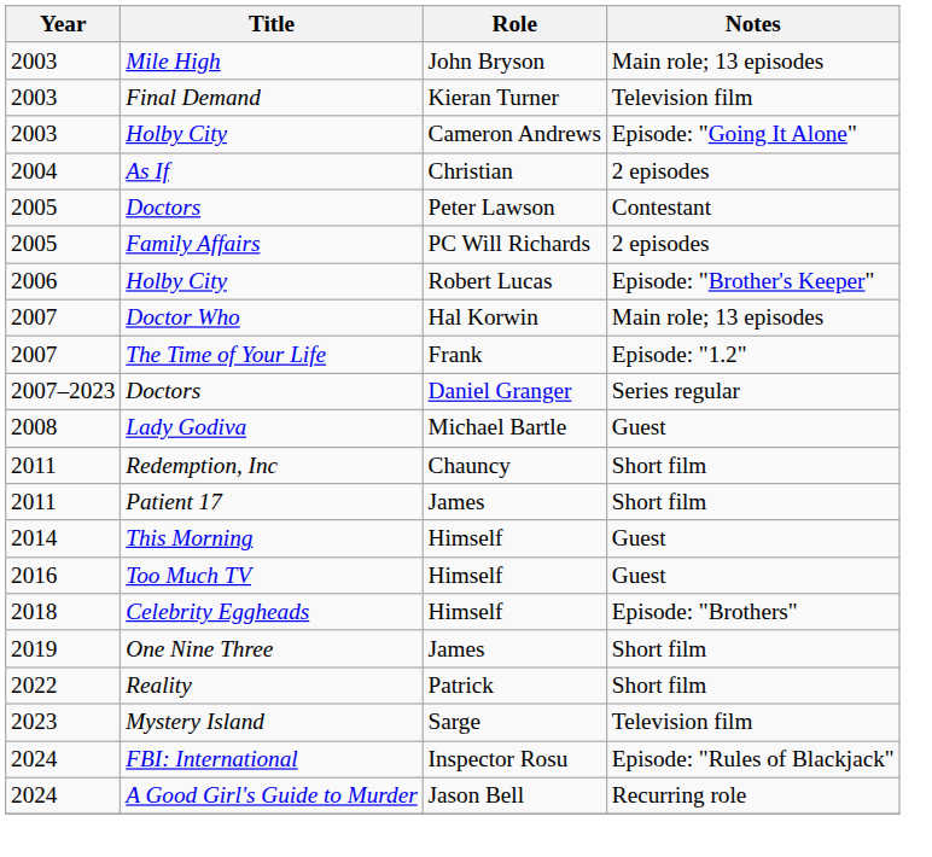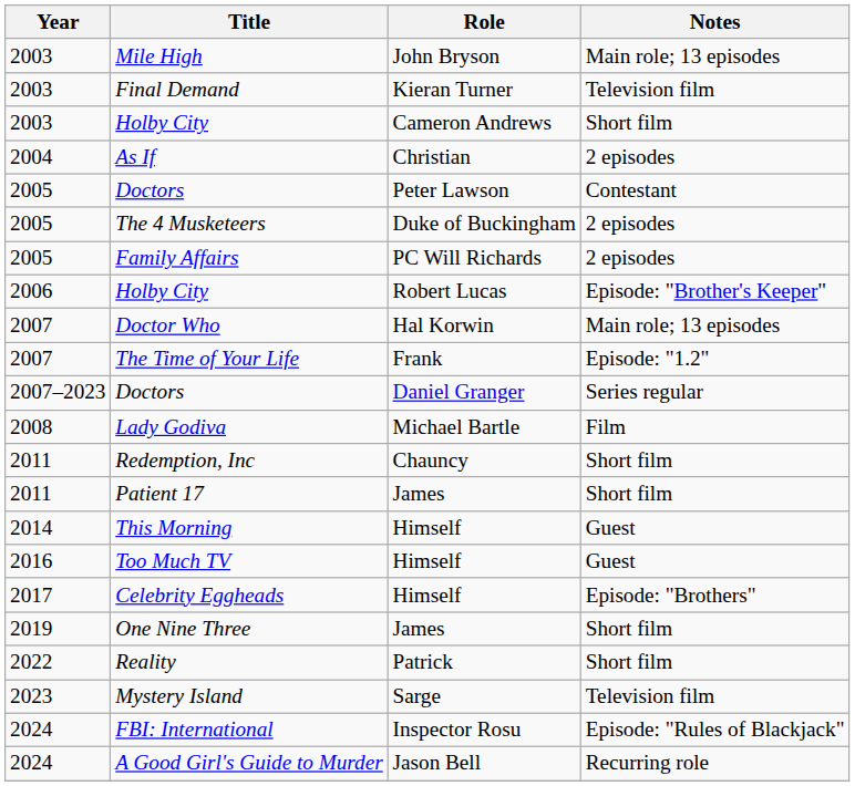Holby City / Cameron Andrews | Notes: Episode: "Going It Alone" -> Short film
+ row: 2005 | The 4 Musketeers | Duke of Buckingham | 2 episodes
Lady Godiva | Notes: Guest -> Film
Celebrity Eggheads | Year: 2018 -> 2017
